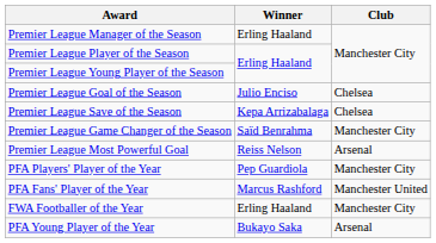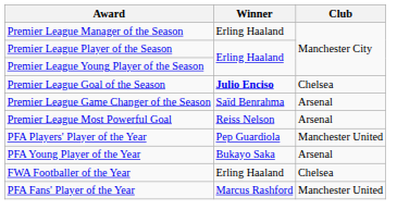Premier League Goal of the Season | Winner: normal -> bold
- row: Premier League Save of the Season | Kepa Arrizabalaga | Chelsea
Premier League Game Changer of the Season | Club: Manchester City -> Arsenal
PFA Players' Player of the Year | Club: Manchester City -> Manchester United
rows swapped: PFA Young Player of the Year <-> PFA Fans' Player of the Year
FWA Footballer of the Year | Club: Manchester City -> Chelsea
